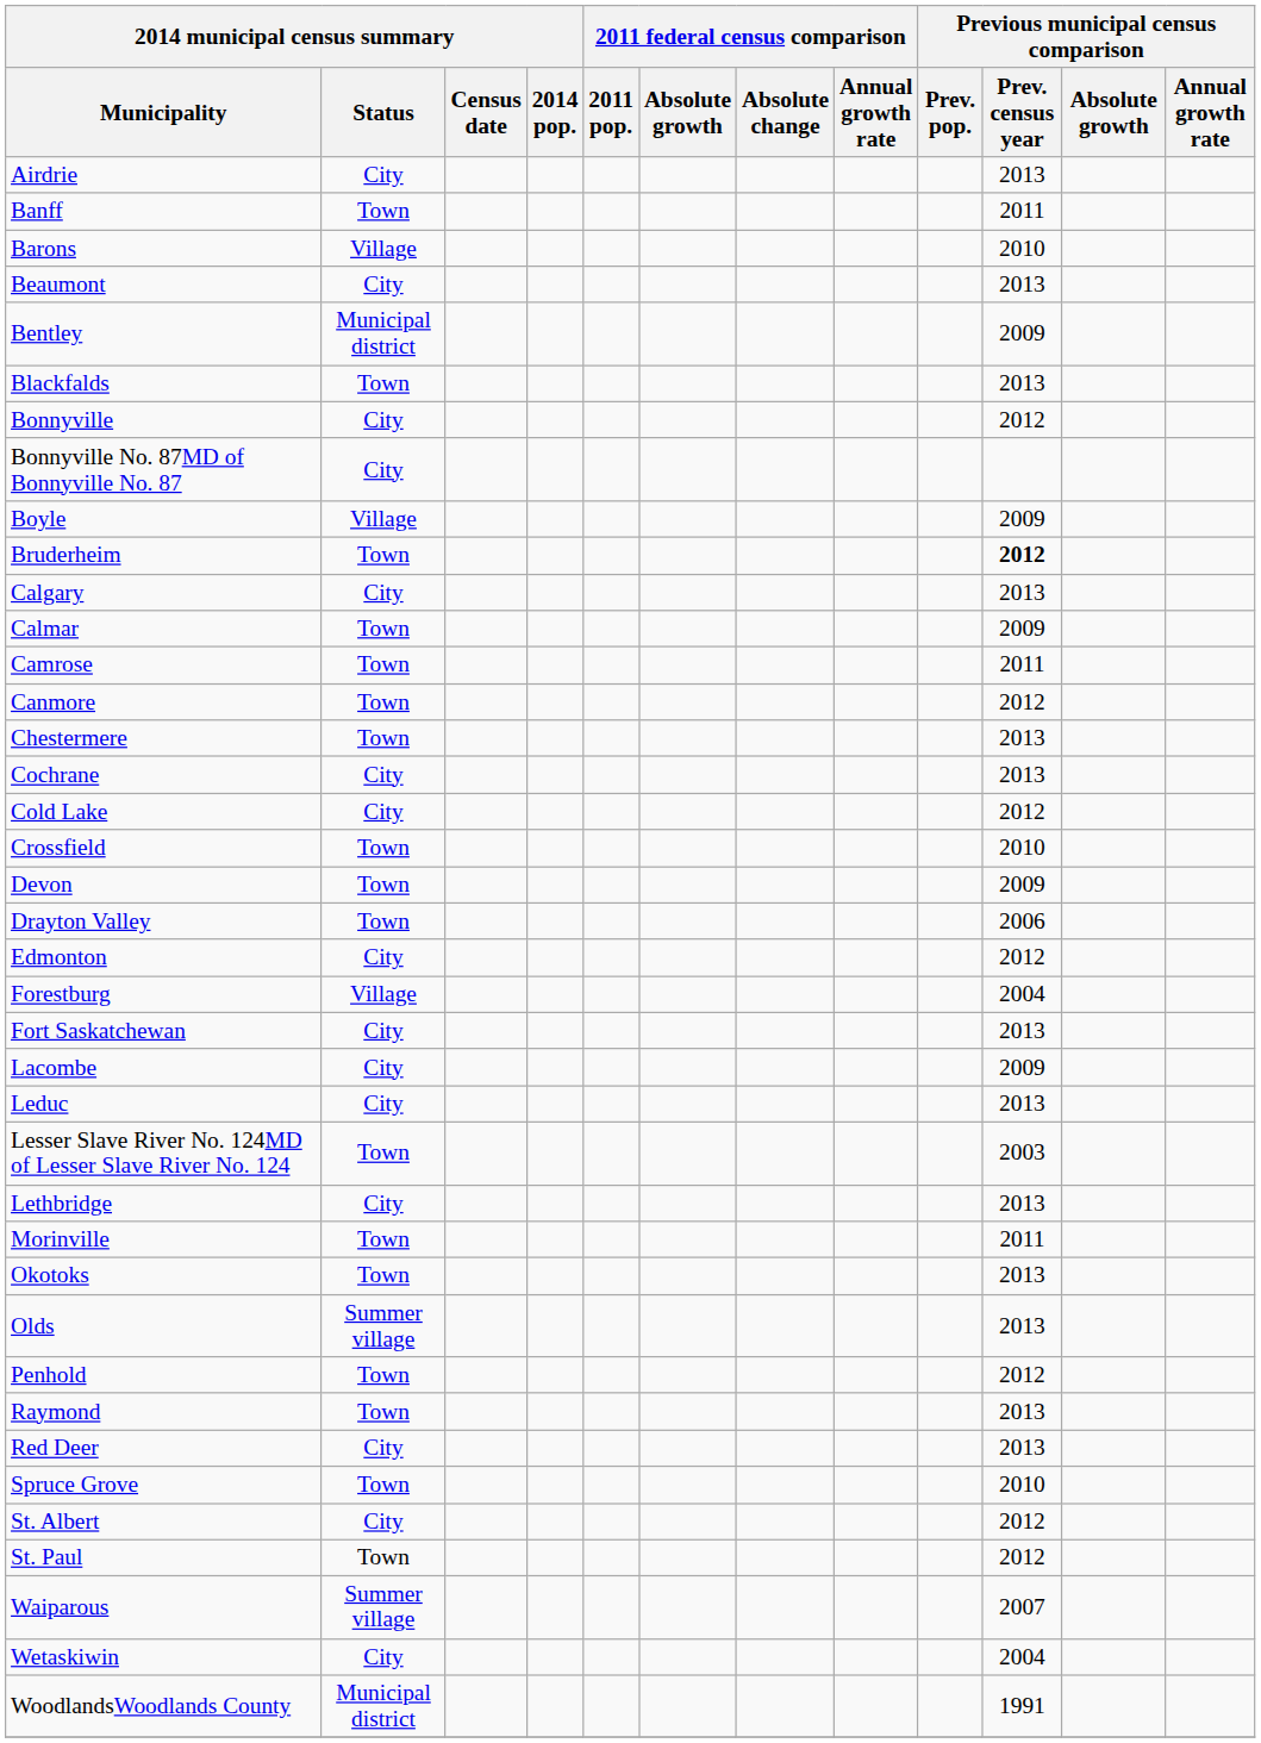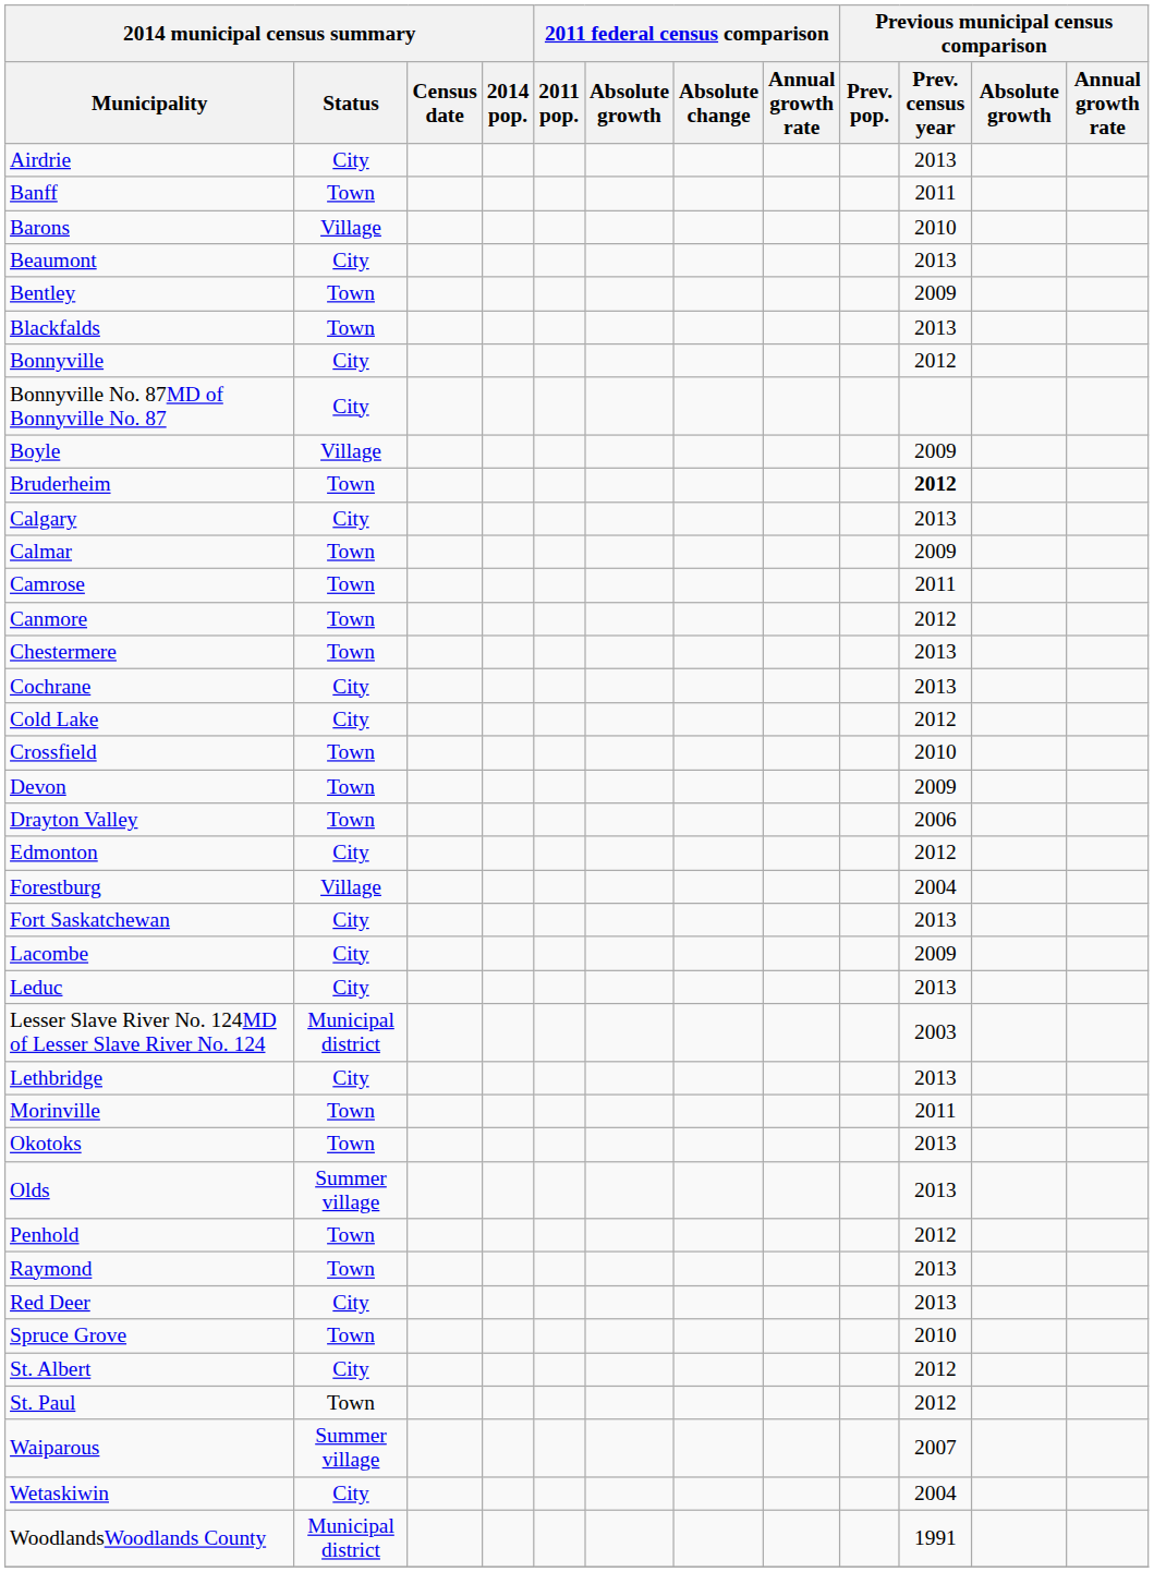Bentley | 2014 municipal census summary / Status: Municipal district -> Town
Lesser Slave River No. 124MD of Lesser Slave River No. 124 | 2014 municipal census summary / Status: Town -> Municipal district
